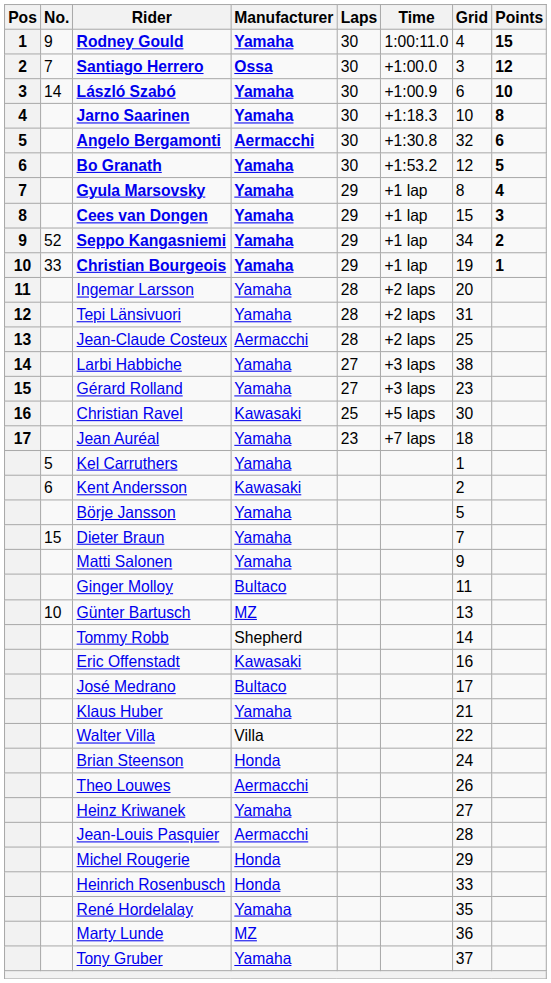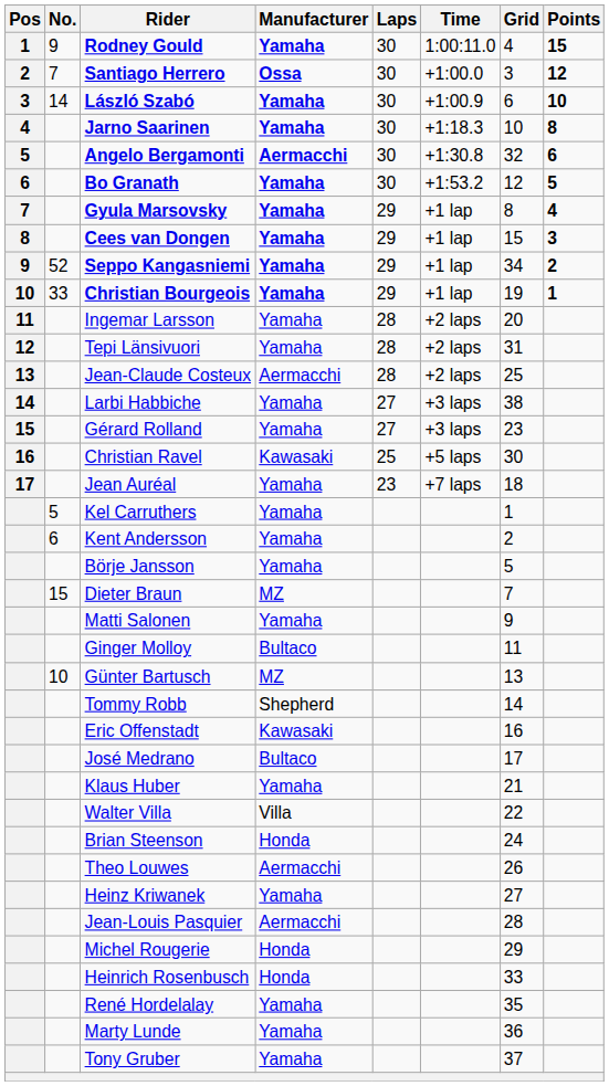Kent Andersson | Manufacturer: Kawasaki -> Yamaha
Dieter Braun | Manufacturer: Yamaha -> MZ
Marty Lunde | Manufacturer: MZ -> Yamaha
